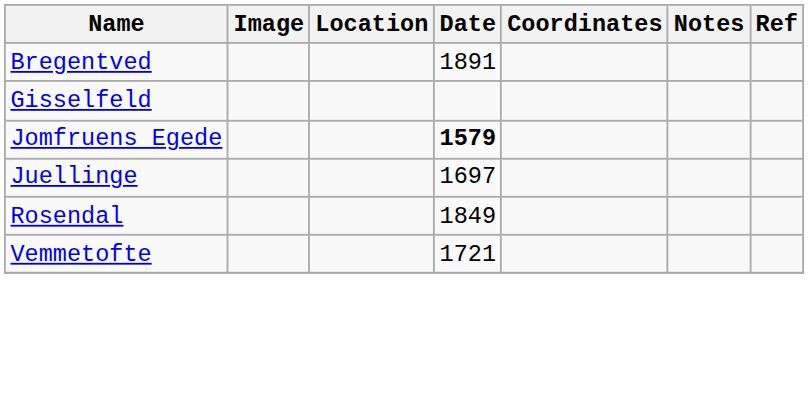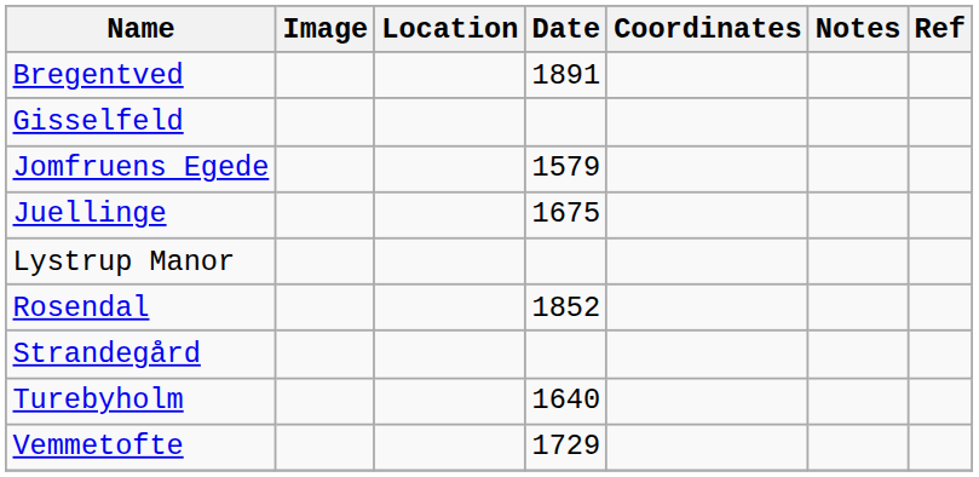Jomfruens Egede | Date: bold -> normal
Juellinge | Date: 1697 -> 1675
+ row: Lystrup Manor
Rosendal | Date: 1849 -> 1852
+ row: Strandegård
+ row: Turebyholm | 1640
Vemmetofte | Date: 1721 -> 1729
